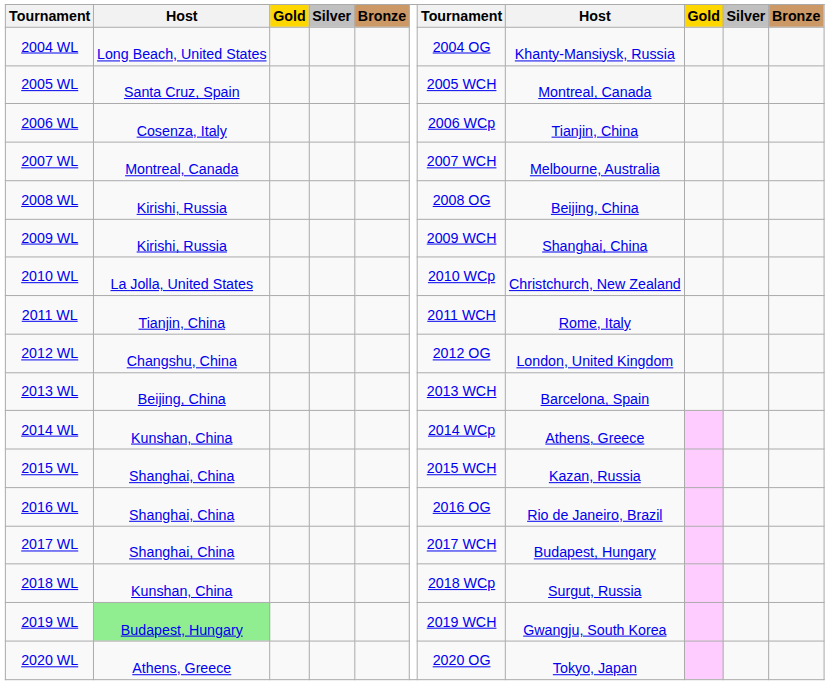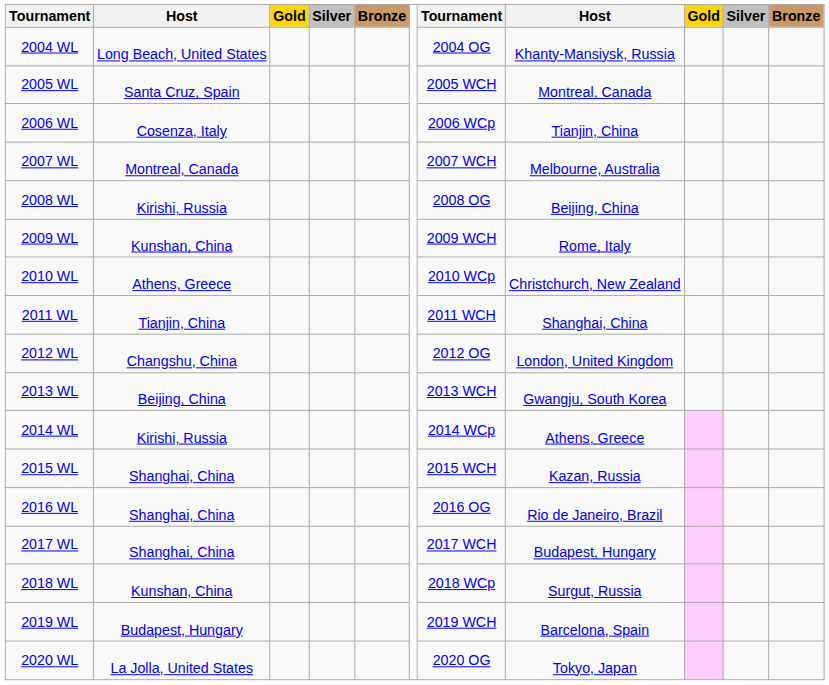2009 WL | column 2: Kirishi, Russia -> Kunshan, China
2009 WL | column 8: Shanghai, China -> Rome, Italy
2010 WL | column 2: La Jolla, United States -> Athens, Greece
2011 WL | column 8: Rome, Italy -> Shanghai, China
2013 WL | column 8: Barcelona, Spain -> Gwangju, South Korea
2014 WL | column 2: Kunshan, China -> Kirishi, Russia
2019 WL | column 2: lightgreen background -> no background
2019 WL | column 8: Gwangju, South Korea -> Barcelona, Spain
2020 WL | column 2: Athens, Greece -> La Jolla, United States
